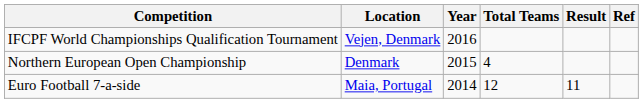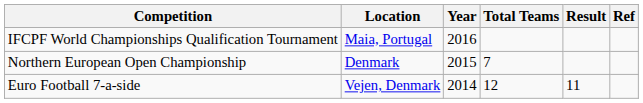IFCPF World Championships Qualification Tournament | Location: Vejen, Denmark -> Maia, Portugal
Northern European Open Championship | Total Teams: 4 -> 7
Euro Football 7-a-side | Location: Maia, Portugal -> Vejen, Denmark
